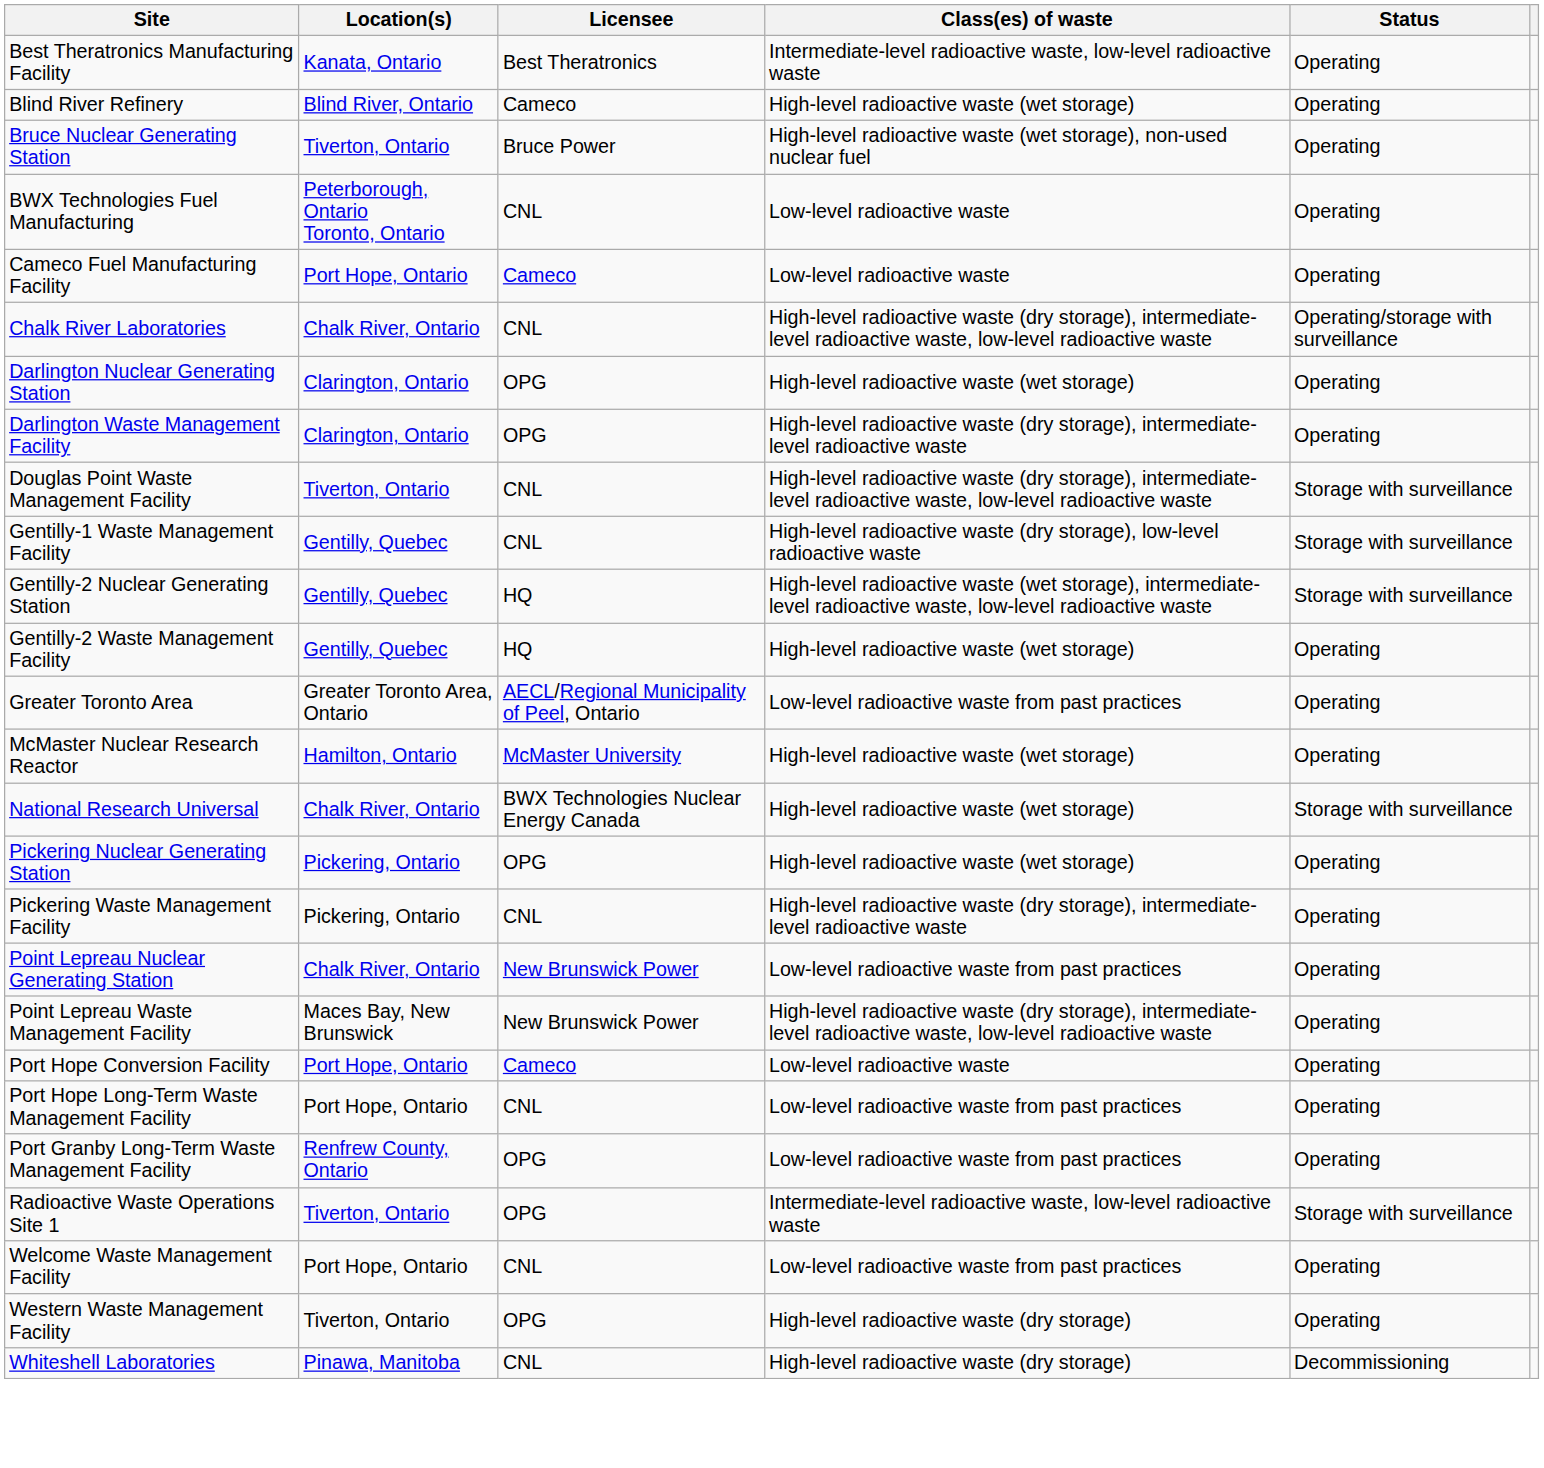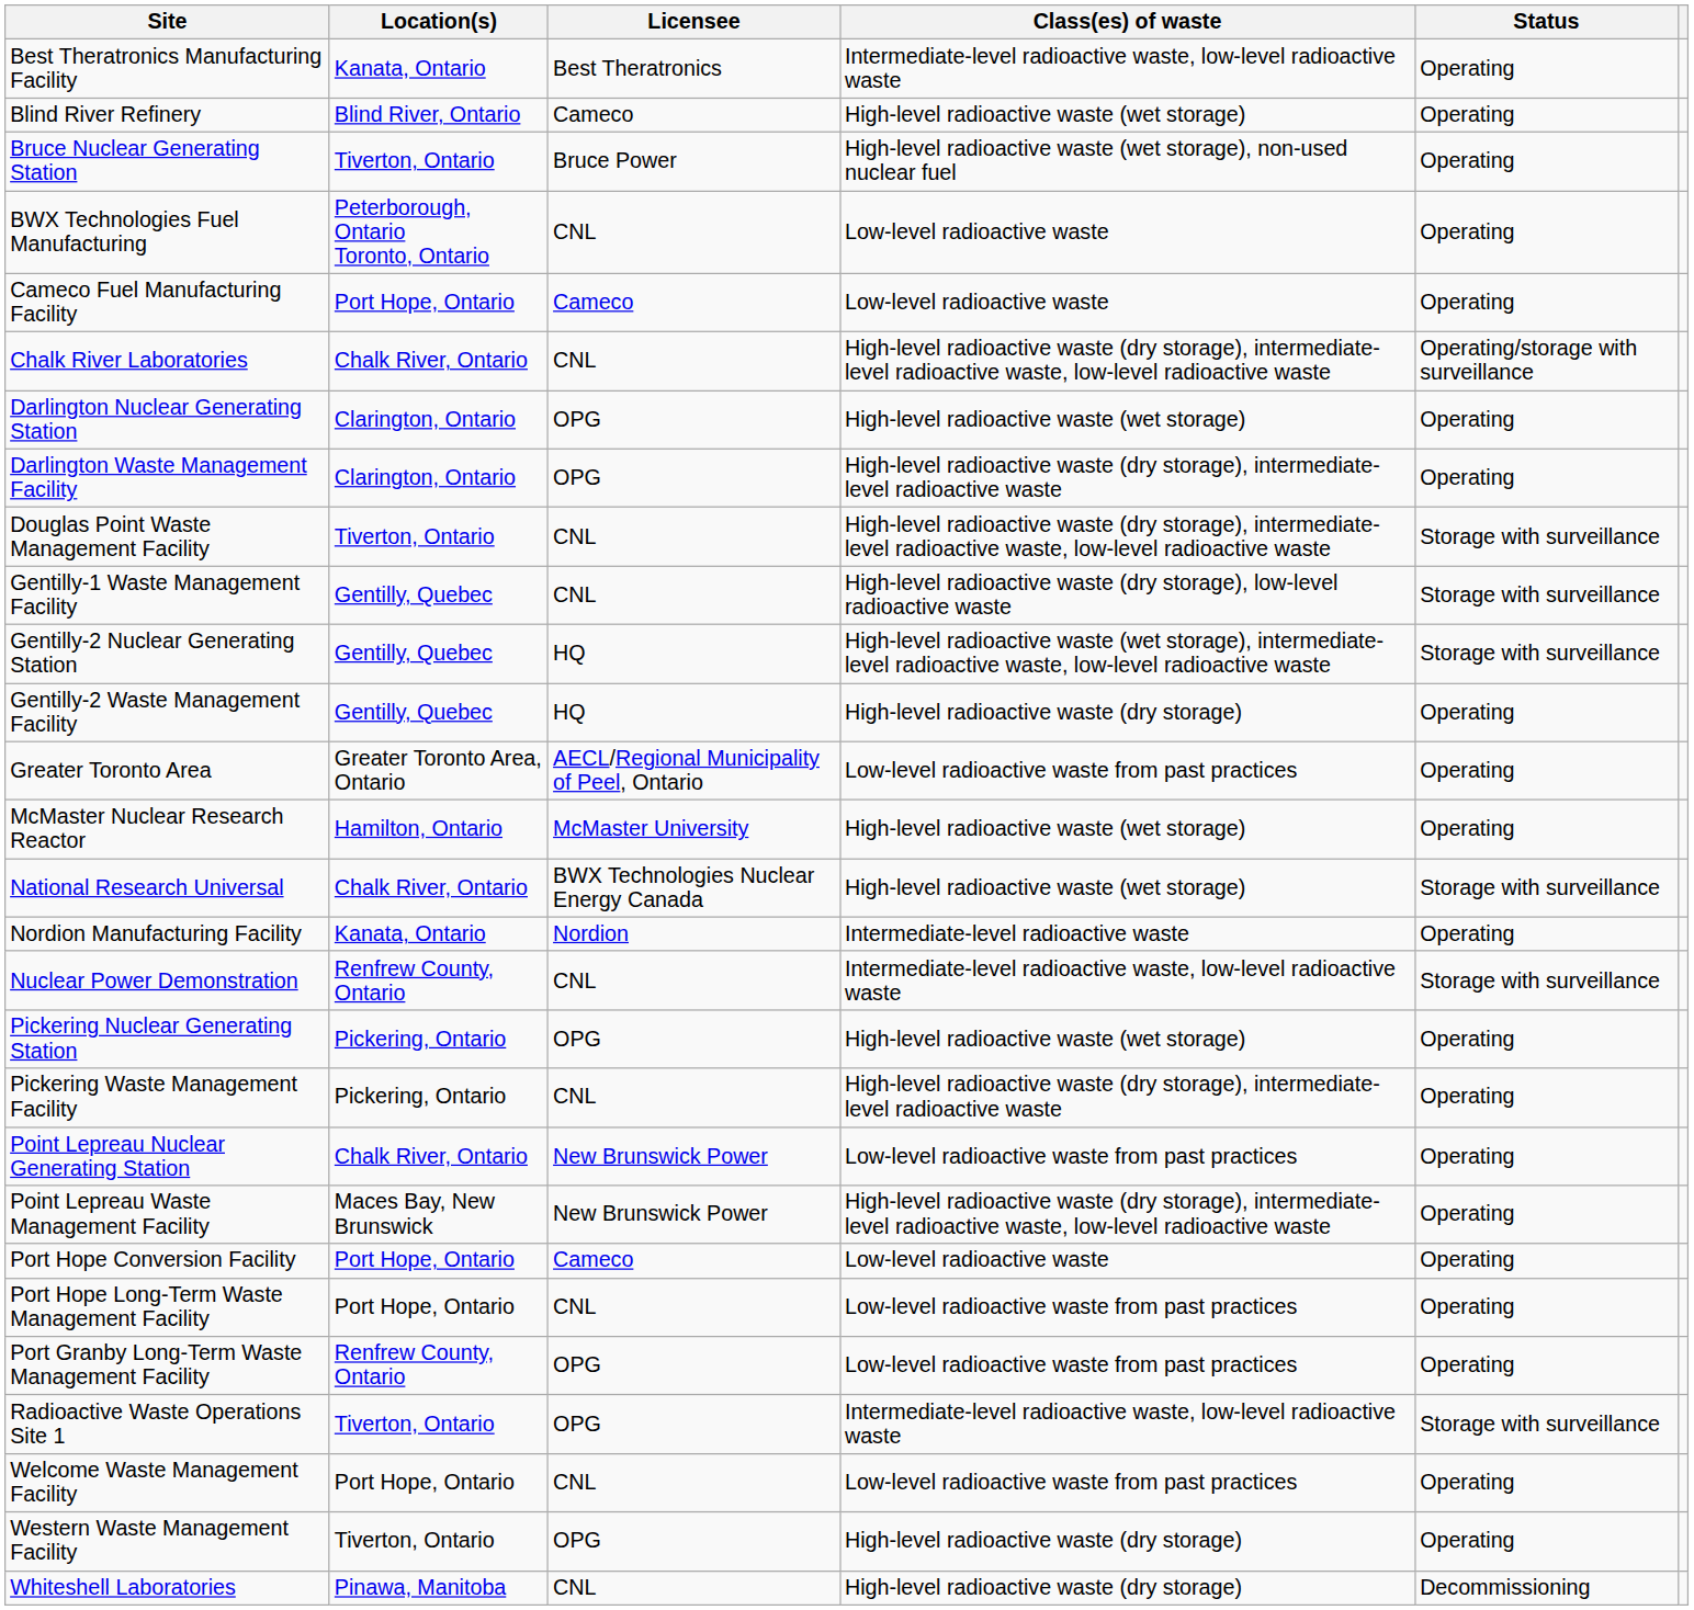Gentilly-2 Waste Management Facility | Class(es) of waste: High-level radioactive waste (wet storage) -> High-level radioactive waste (dry storage)
+ row: Nordion Manufacturing Facility | Kanata, Ontario | Nordion | Intermediate-level radioactive waste | Operating
+ row: Nuclear Power Demonstration | Renfrew County, Ontario | CNL | Intermediate-level radioactive waste, low-level radioactive waste | Storage with surveillance
